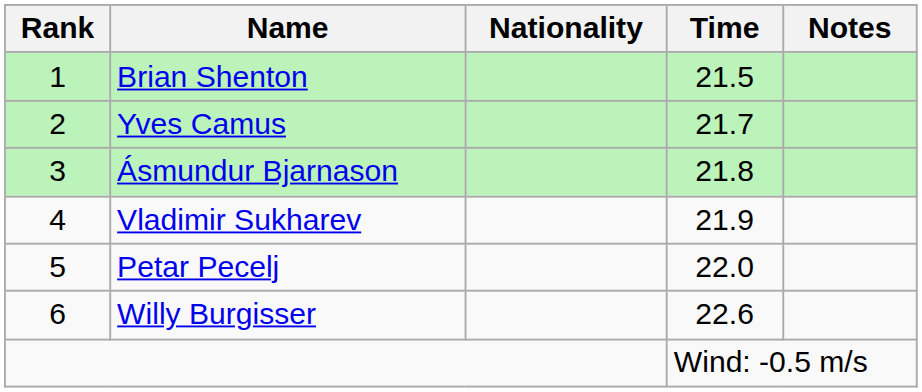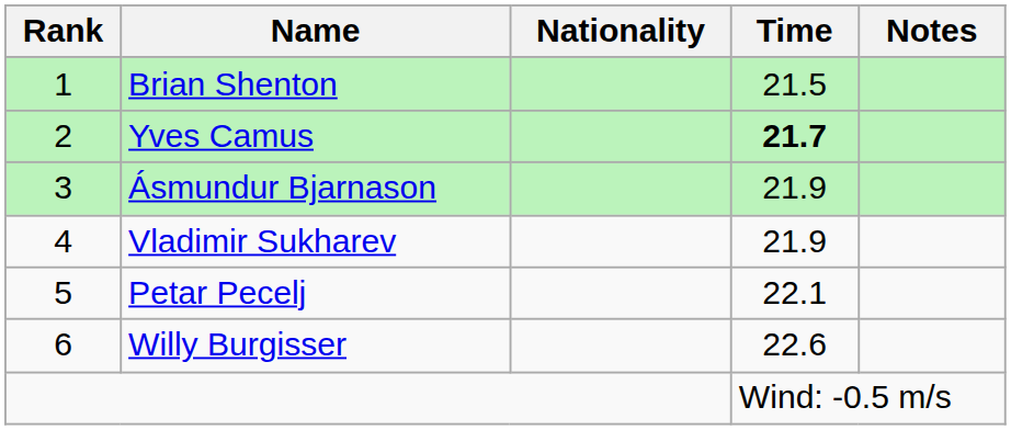Yves Camus | Time: normal -> bold
Ásmundur Bjarnason | Time: 21.8 -> 21.9
Petar Pecelj | Time: 22.0 -> 22.1
